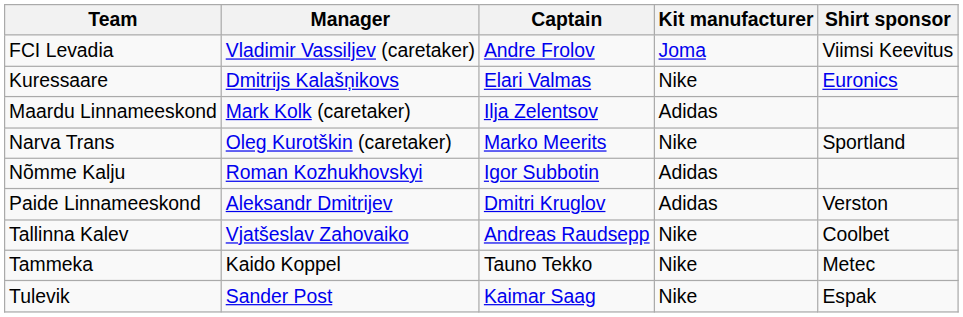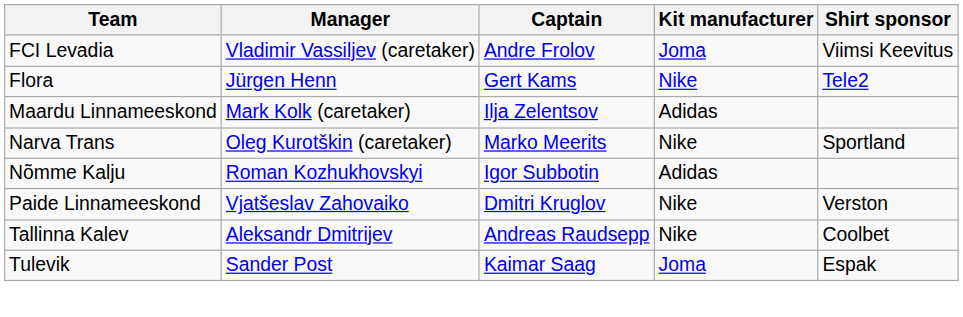+ row: Flora | Jürgen Henn | Gert Kams | Nike | Tele2
- row: Kuressaare | Dmitrijs Kalašņikovs | Elari Valmas | Nike | Euronics
Paide Linnameeskond | Manager: Aleksandr Dmitrijev -> Vjatšeslav Zahovaiko
Paide Linnameeskond | Kit manufacturer: Adidas -> Nike
Tallinna Kalev | Manager: Vjatšeslav Zahovaiko -> Aleksandr Dmitrijev
- row: Tammeka | Kaido Koppel | Tauno Tekko | Nike | Metec
Tulevik | Kit manufacturer: Nike -> Joma
